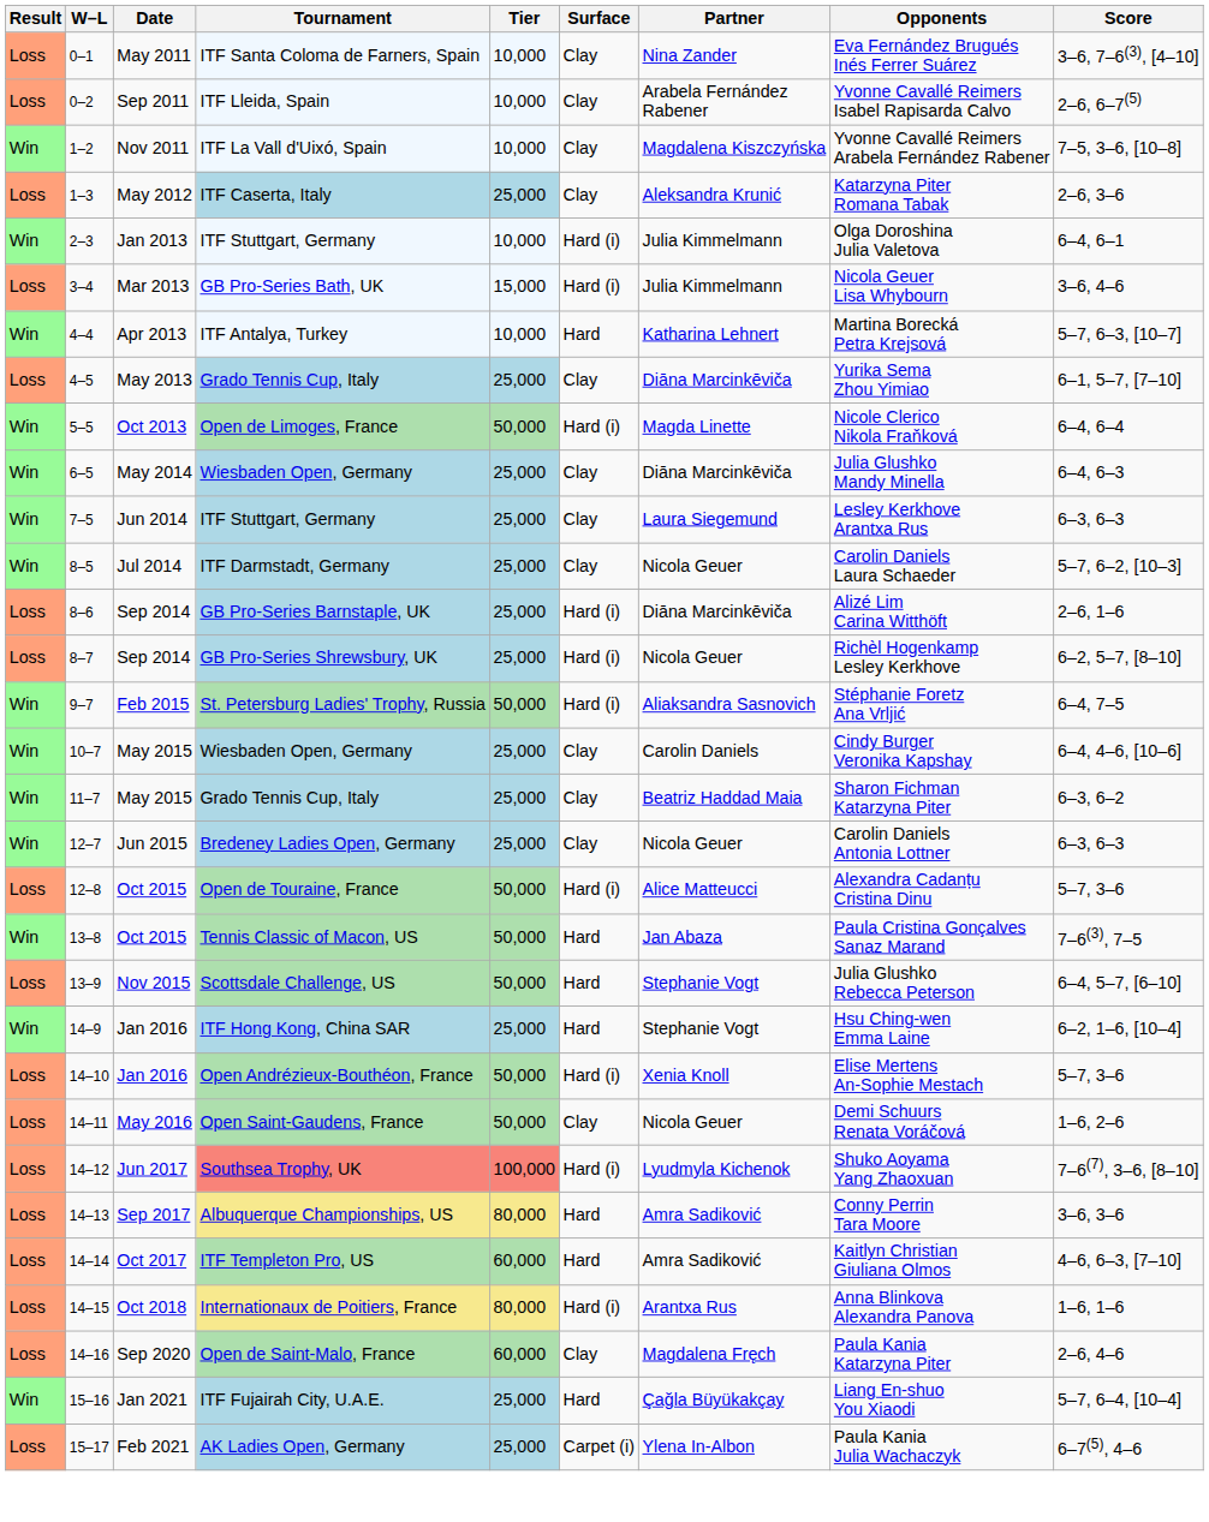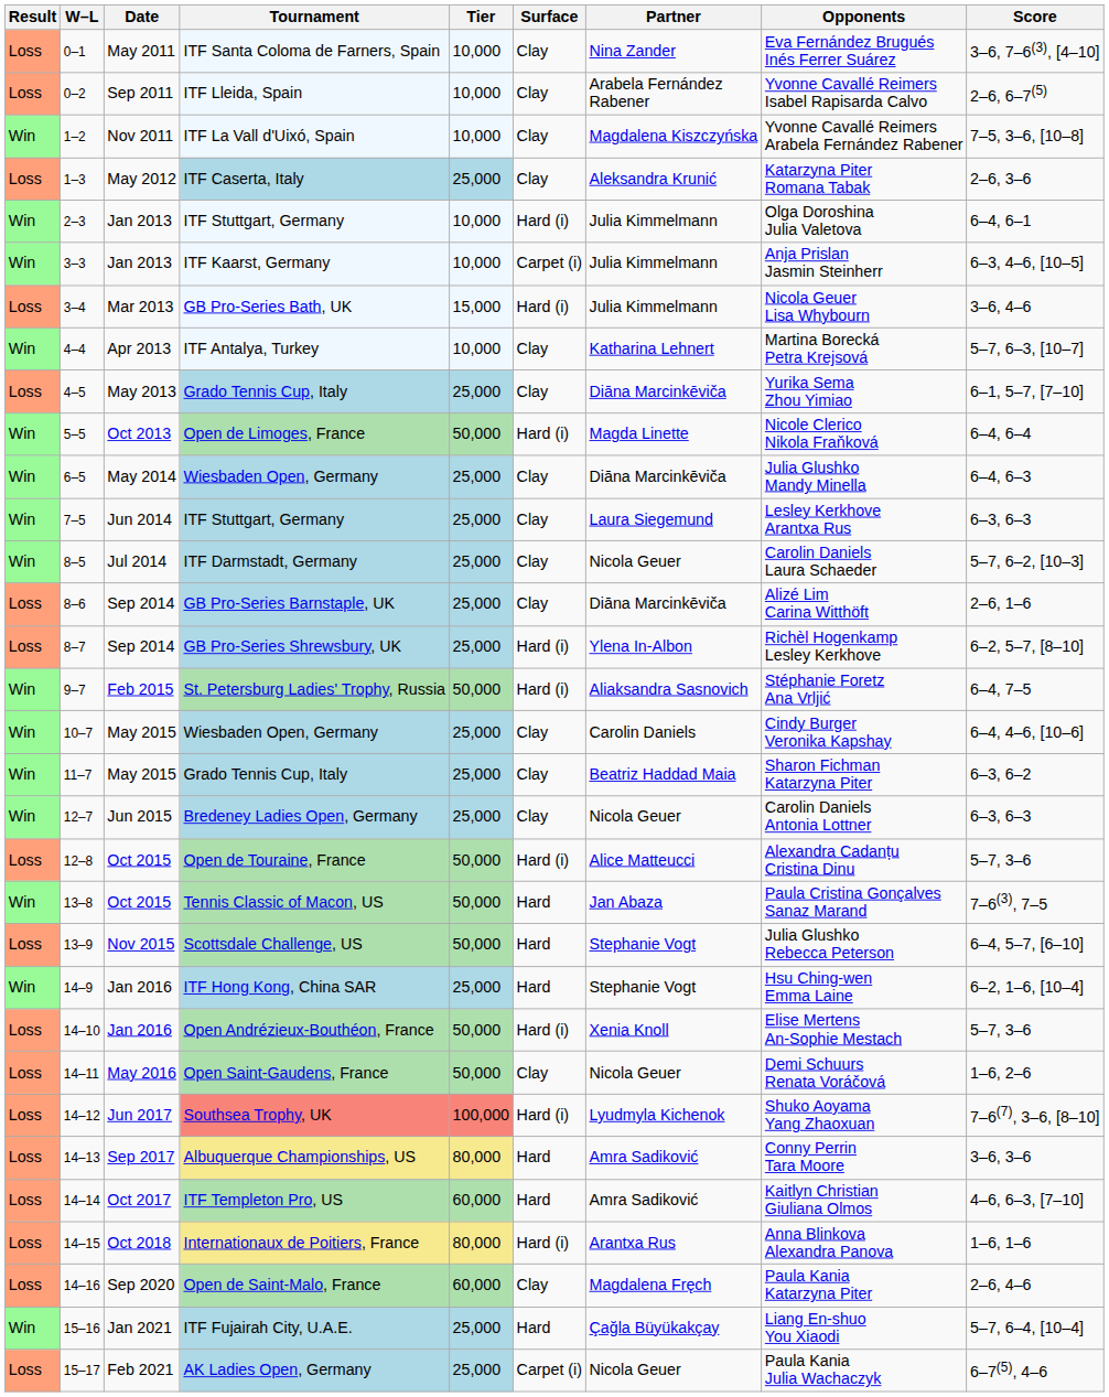+ row: Win | 3–3 | Jan 2013 | ITF Kaarst, Germany | 10,000 | Carpet (i) | Julia Kimmelmann | Anja Prislan Jasmin Steinherr | 6–3, 4–6, [10–5]
ITF Antalya, Turkey | Surface: Hard -> Clay
GB Pro-Series Barnstaple, UK | Surface: Hard (i) -> Clay
GB Pro-Series Shrewsbury, UK | Partner: Nicola Geuer -> Ylena In-Albon
AK Ladies Open, Germany | Partner: Ylena In-Albon -> Nicola Geuer
